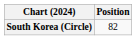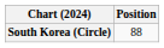South Korea (Circle) | Position: 82 -> 88
